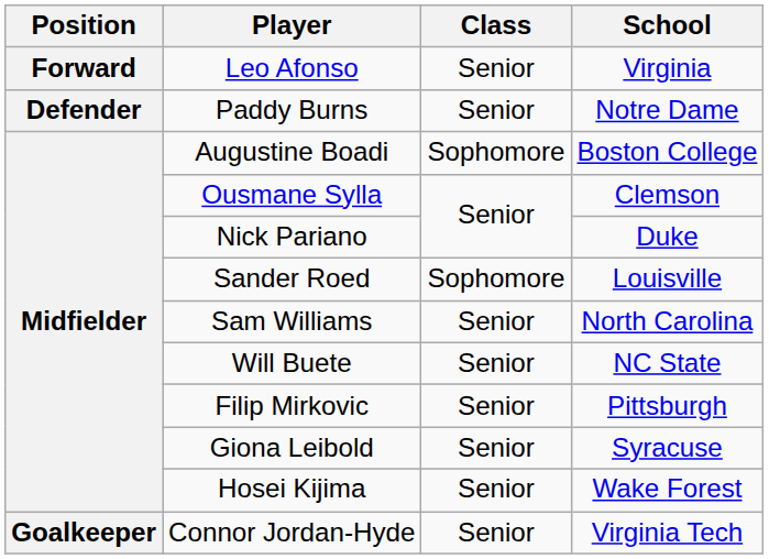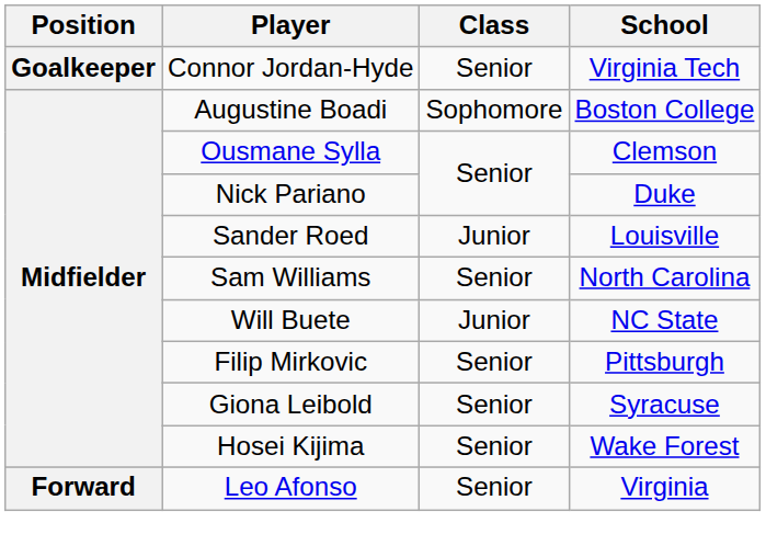rows swapped: Connor Jordan-Hyde <-> Leo Afonso
- row: Defender | Paddy Burns | Senior | Notre Dame
Sander Roed | Class: Sophomore -> Junior
Will Buete | Class: Senior -> Junior
